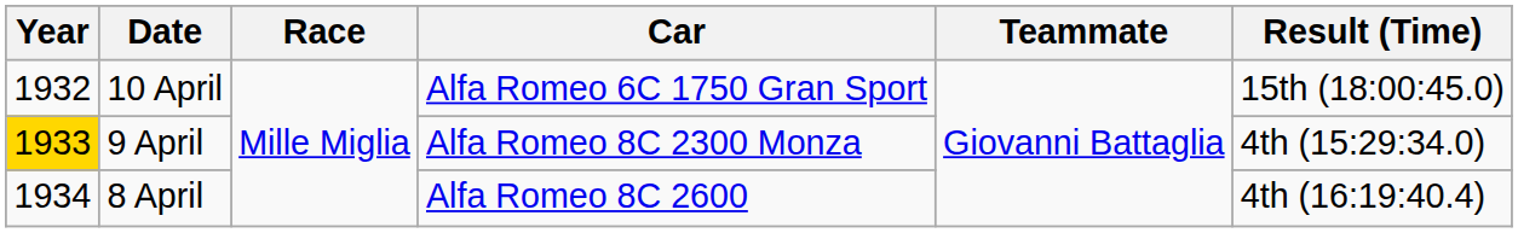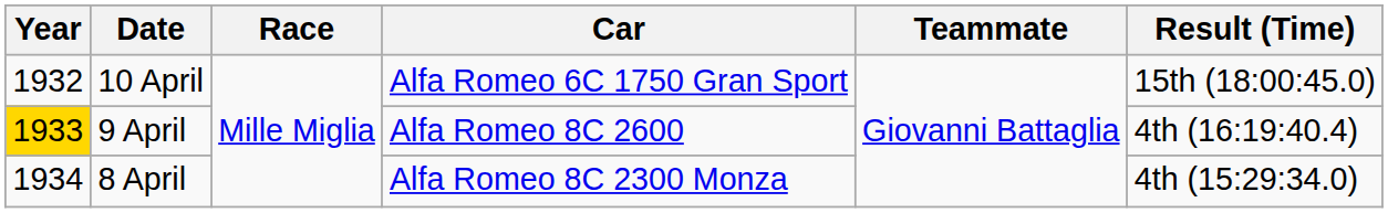9 April | Car: Alfa Romeo 8C 2300 Monza -> Alfa Romeo 8C 2600
9 April | Result (Time): 4th (15:29:34.0) -> 4th (16:19:40.4)
8 April | Car: Alfa Romeo 8C 2600 -> Alfa Romeo 8C 2300 Monza
8 April | Result (Time): 4th (16:19:40.4) -> 4th (15:29:34.0)
